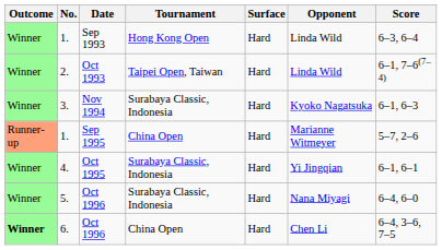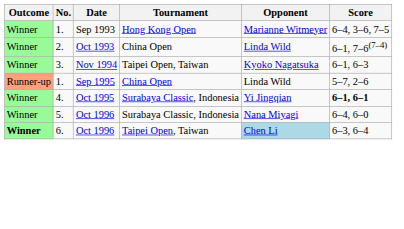- column: Surface | Hard | Hard | Hard | Hard | Hard | Hard | Hard
1. / Sep 1993 | Opponent: Linda Wild -> Marianne Witmeyer
1. / Sep 1993 | Score: 6–3, 6–4 -> 6–4, 3–6, 7–5
2. | Tournament: Taipei Open, Taiwan -> China Open
3. | Tournament: Surabaya Classic, Indonesia -> Taipei Open, Taiwan
1. / Sep 1995 | Opponent: Marianne Witmeyer -> Linda Wild
4. | Score: normal -> bold
6. | Tournament: China Open -> Taipei Open, Taiwan
6. | Opponent: no background -> lightblue background
6. | Score: 6–4, 3–6, 7–5 -> 6–3, 6–4
